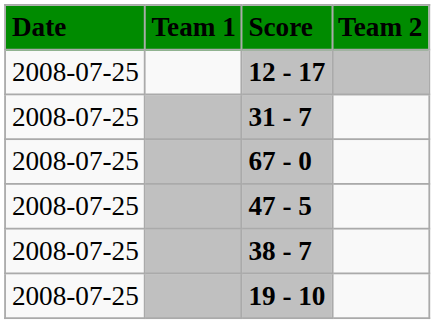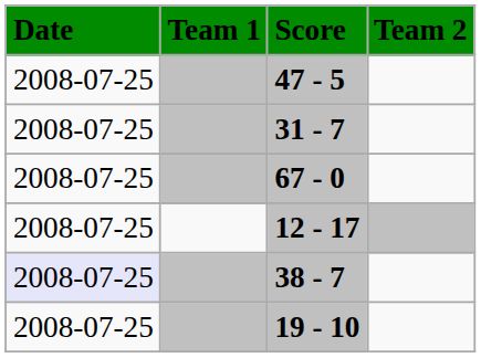rows swapped: 47 - 5 <-> 12 - 17
38 - 7 | Date: no background -> lavender background
